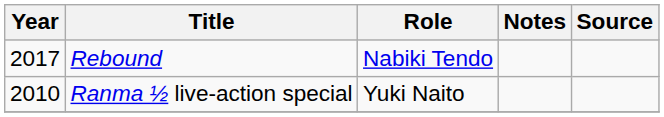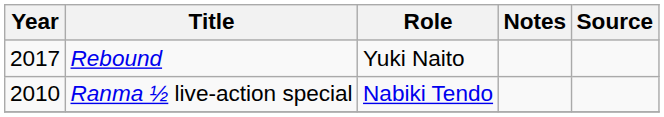Rebound | Role: Nabiki Tendo -> Yuki Naito
Ranma ½ live-action special | Role: Yuki Naito -> Nabiki Tendo
